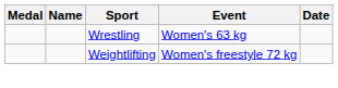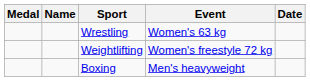+ row: Boxing | Men's heavyweight
